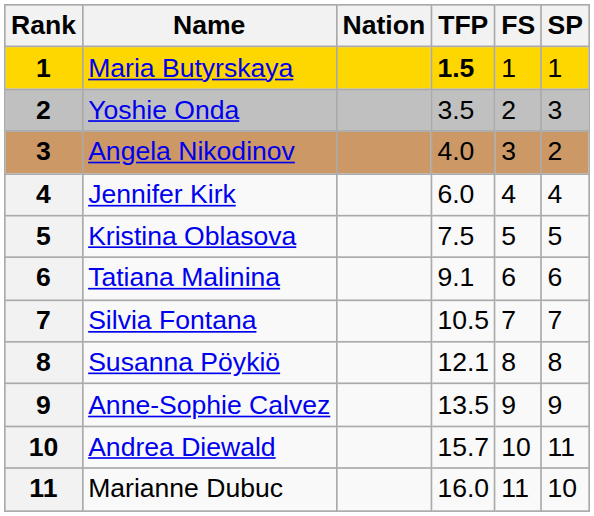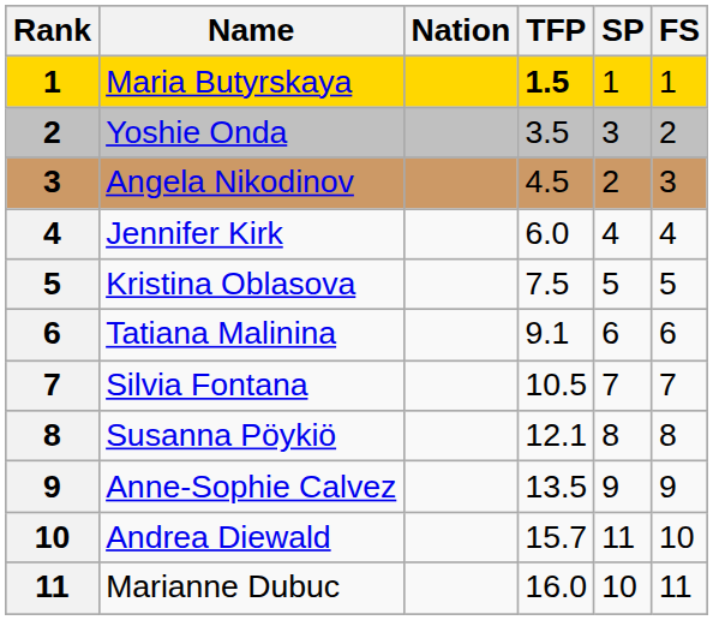columns swapped: SP <-> FS
Angela Nikodinov | TFP: 4.0 -> 4.5
